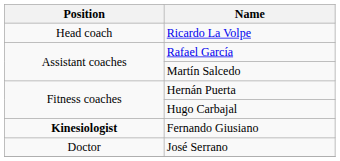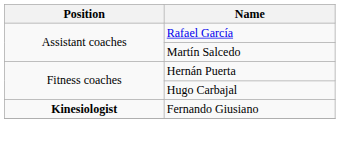- row: Head coach | Ricardo La Volpe
- row: Doctor | José Serrano
